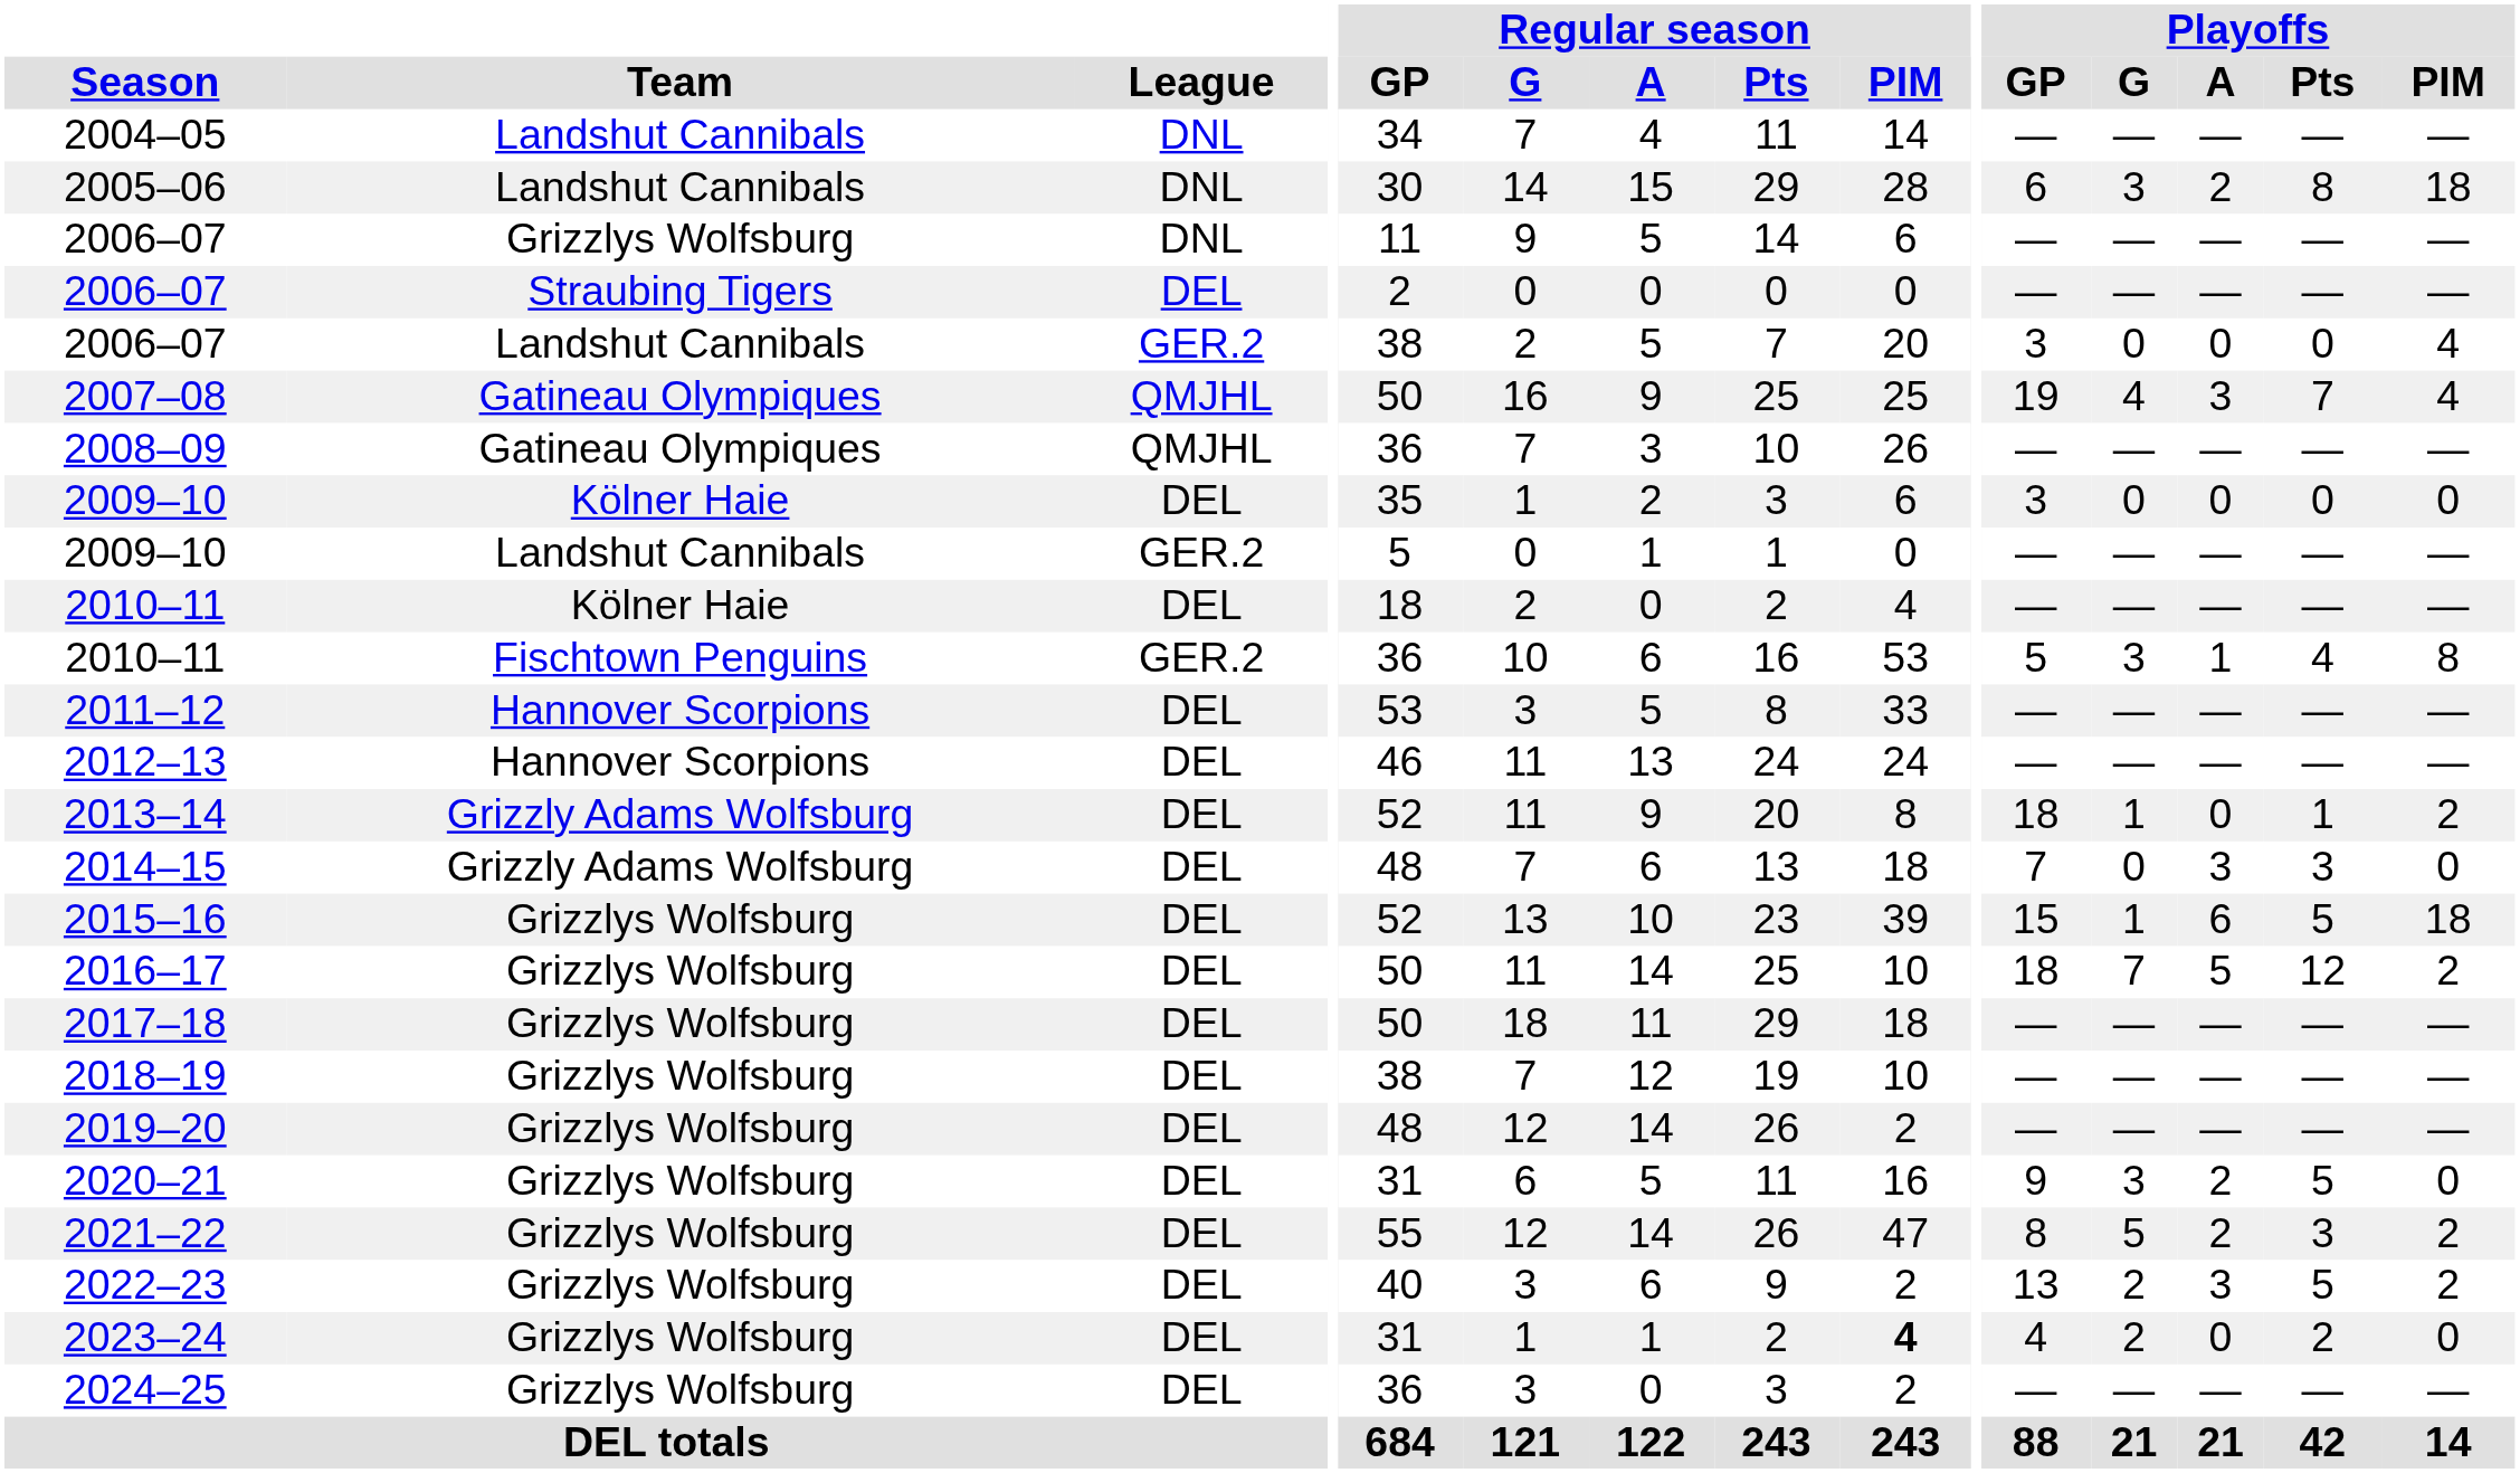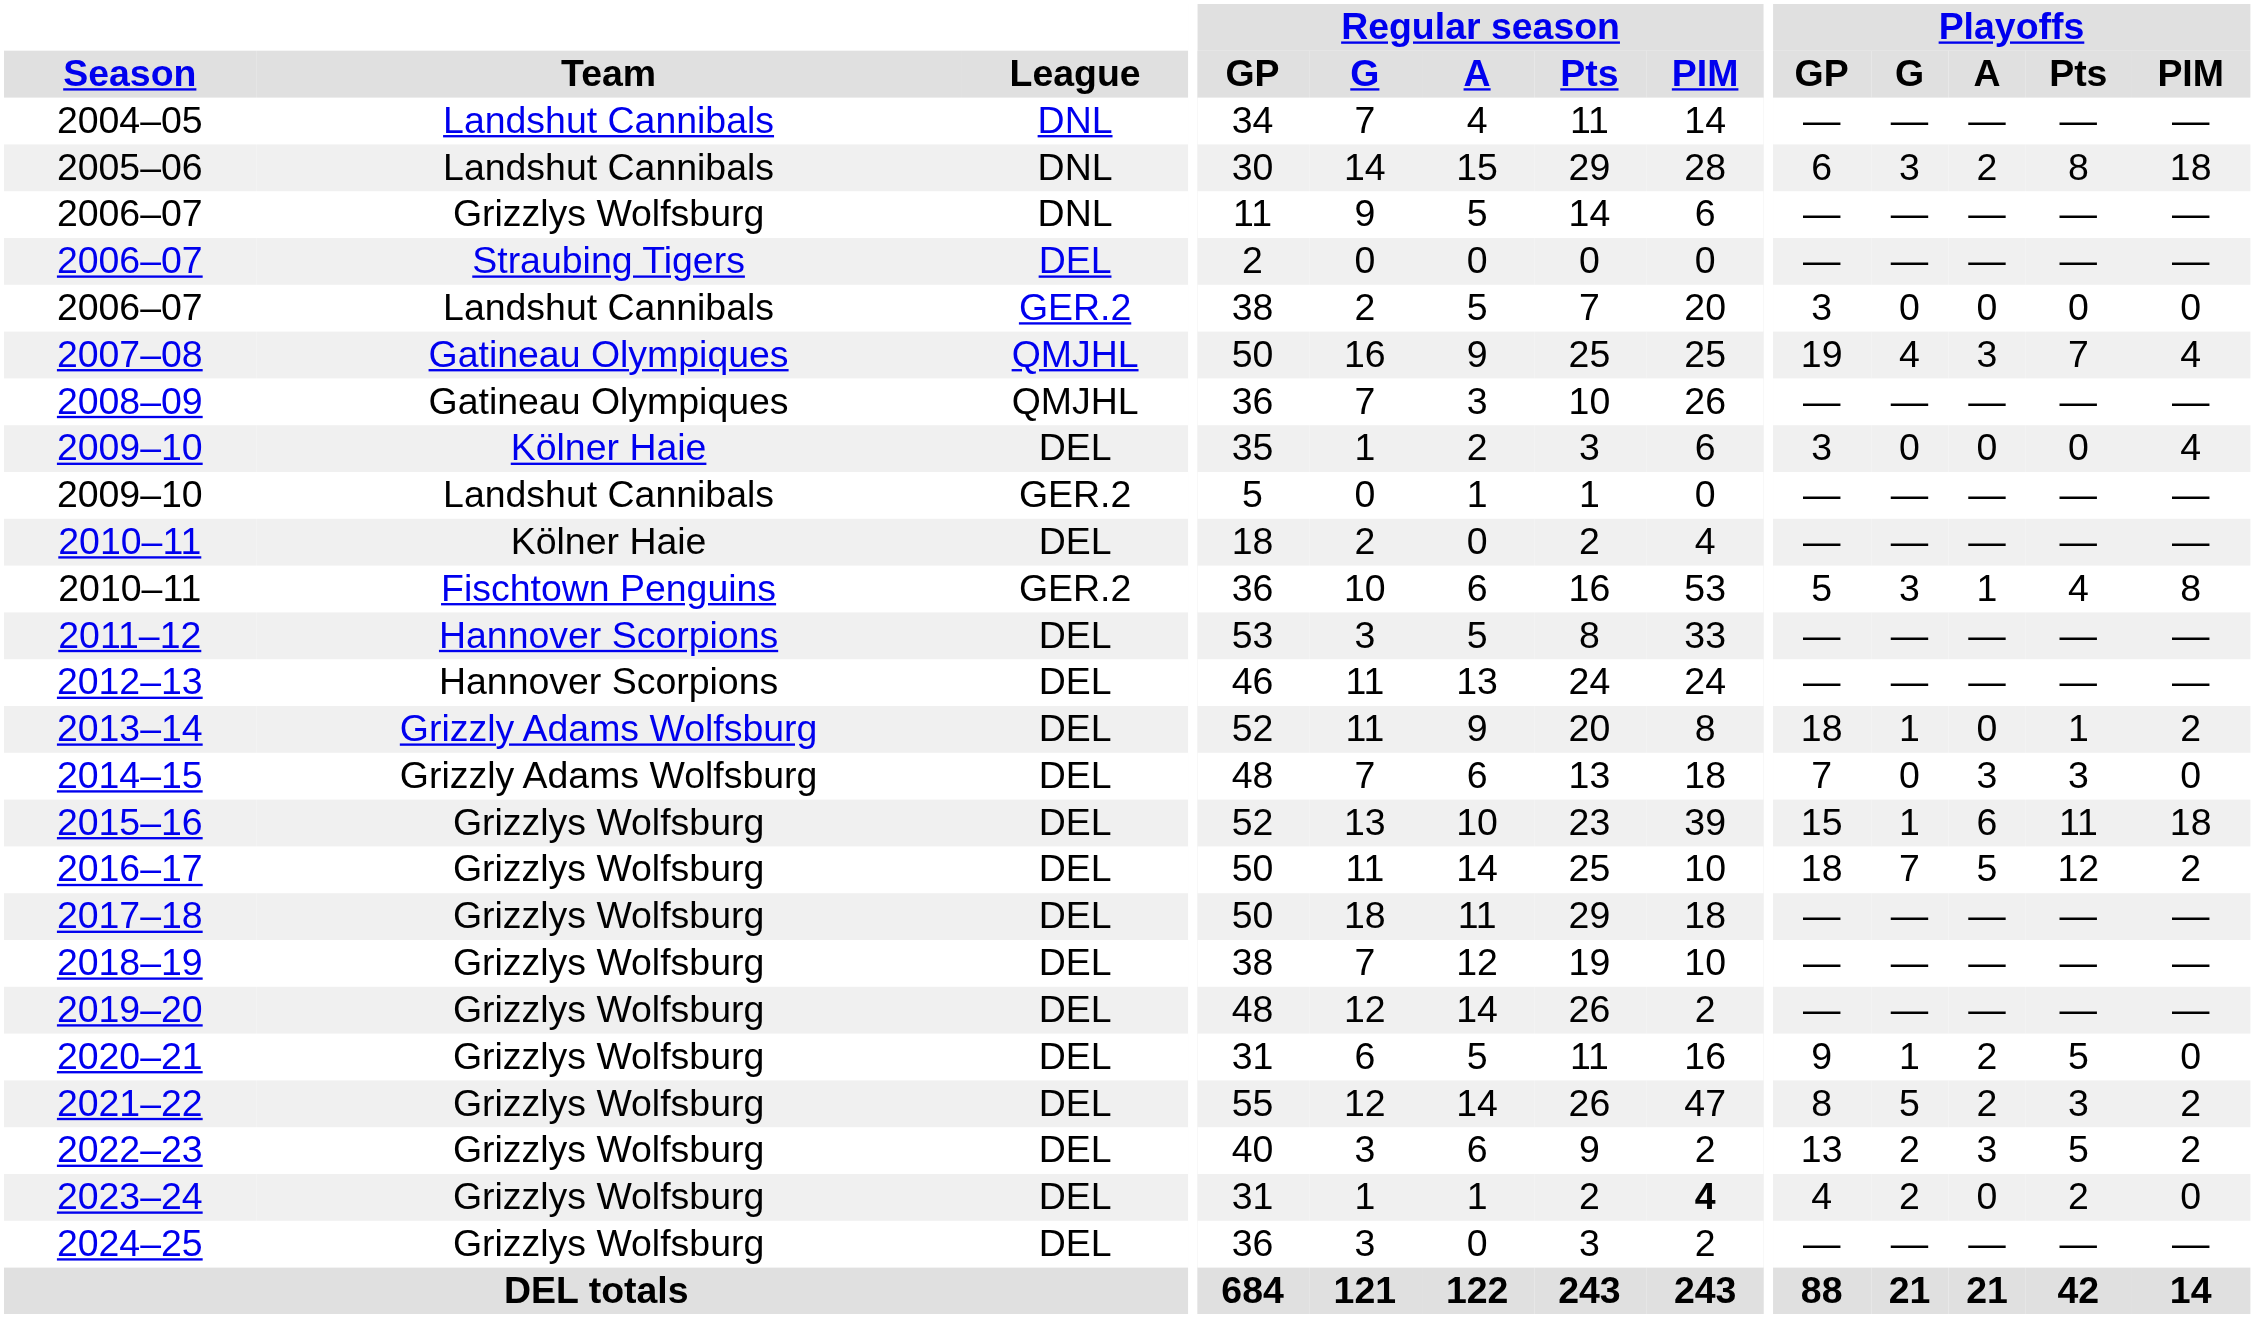2006–07 / GER.2 | Playoffs / PIM: 4 -> 0
2009–10 / DEL | Playoffs / PIM: 0 -> 4
2015–16 | Playoffs / Pts: 5 -> 11
2020–21 | Playoffs / G: 3 -> 1
